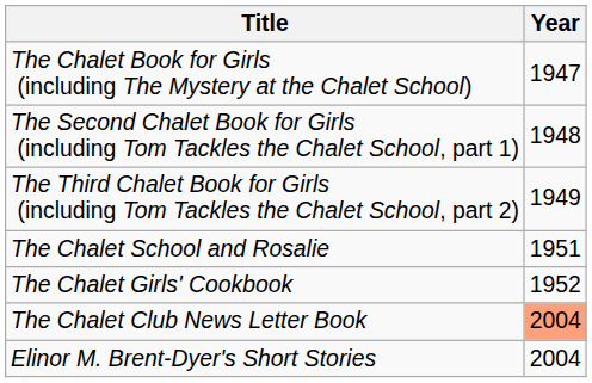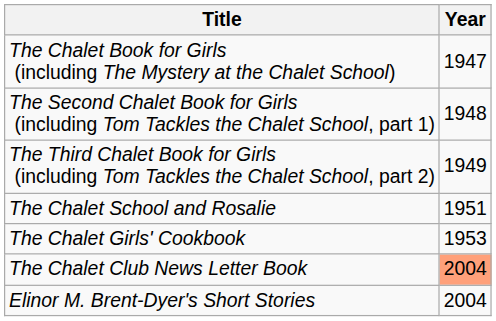The Chalet Girls' Cookbook | Year: 1952 -> 1953
